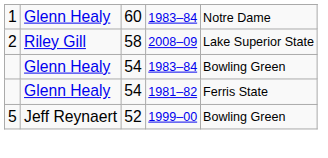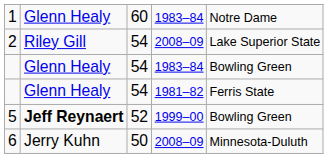2 | column 3: 58 -> 54
5 | column 2: normal -> bold
+ row: 6 | Jerry Kuhn | 50 | 2008–09 | Minnesota-Duluth
